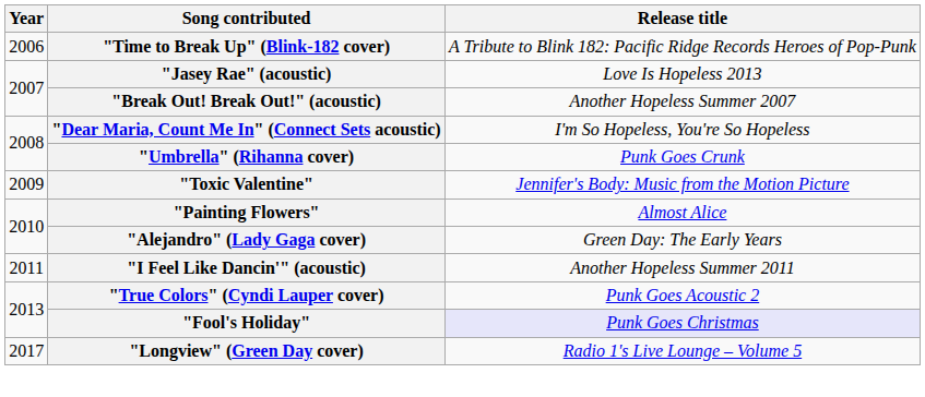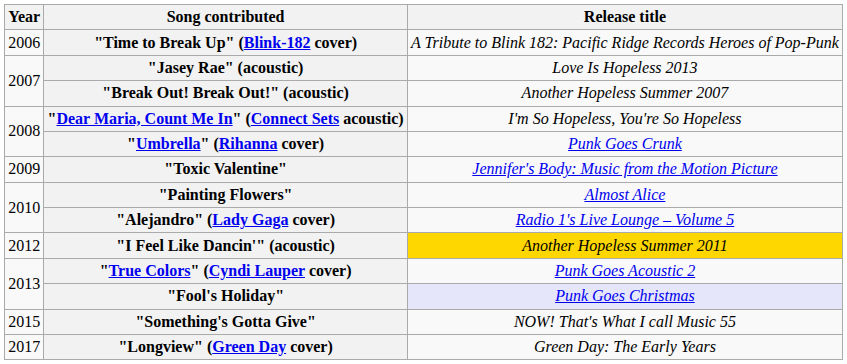"Alejandro" (Lady Gaga cover) | Release title: Green Day: The Early Years -> Radio 1's Live Lounge – Volume 5
"I Feel Like Dancin'" (acoustic) | Year: 2011 -> 2012
"I Feel Like Dancin'" (acoustic) | Release title: no background -> gold background
+ row: 2015 | "Something's Gotta Give" | NOW! That's What I call Music 55
"Longview" (Green Day cover) | Release title: Radio 1's Live Lounge – Volume 5 -> Green Day: The Early Years
